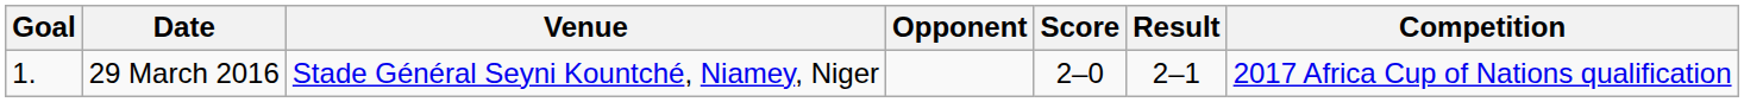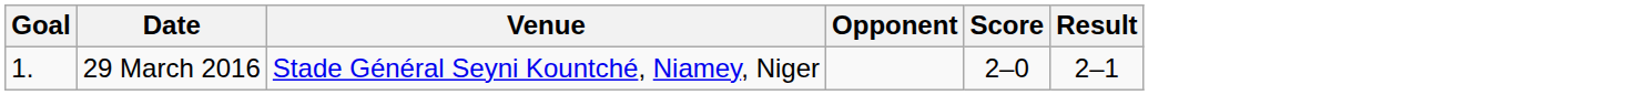- column: Competition | 2017 Africa Cup of Nations qualification
